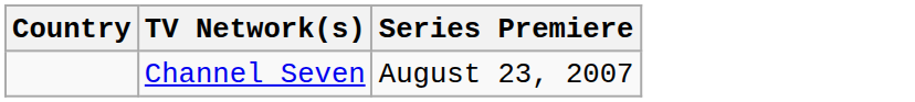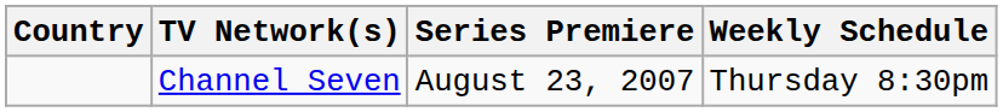+ column: Weekly Schedule | Thursday 8:30pm
